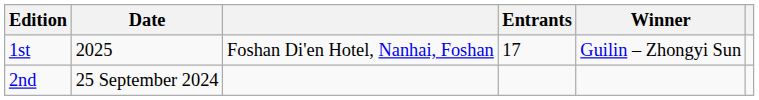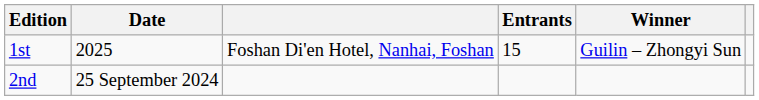1st | Entrants: 17 -> 15
